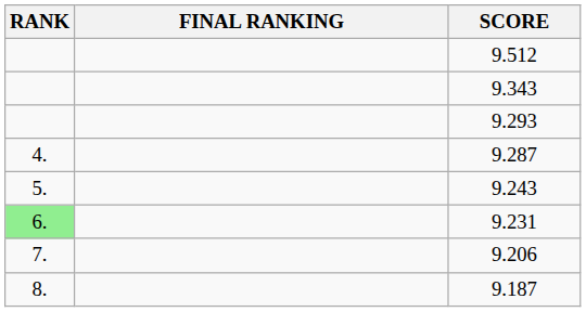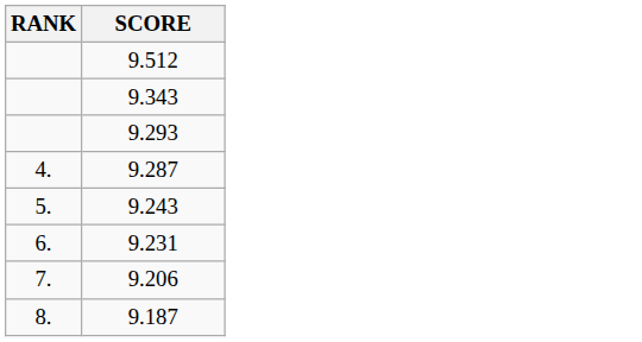- column: FINAL RANKING
9.231 | RANK: lightgreen background -> no background
